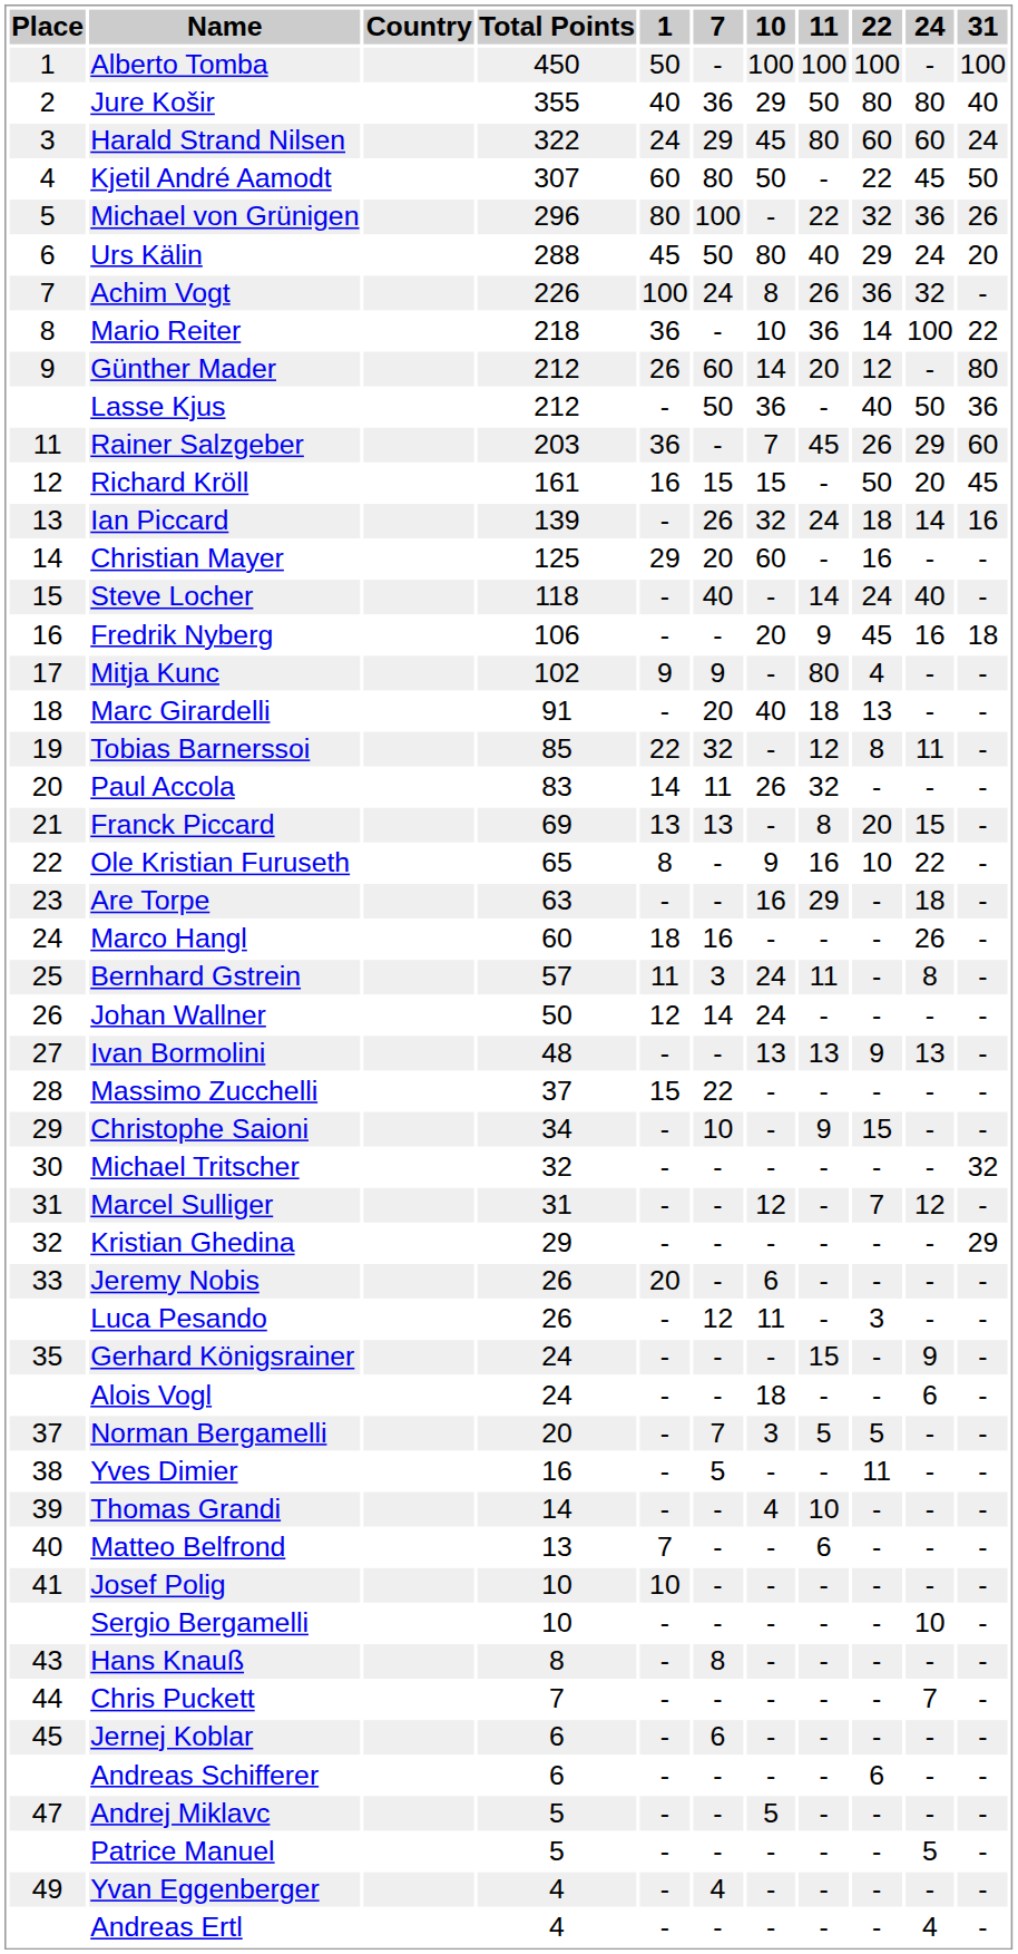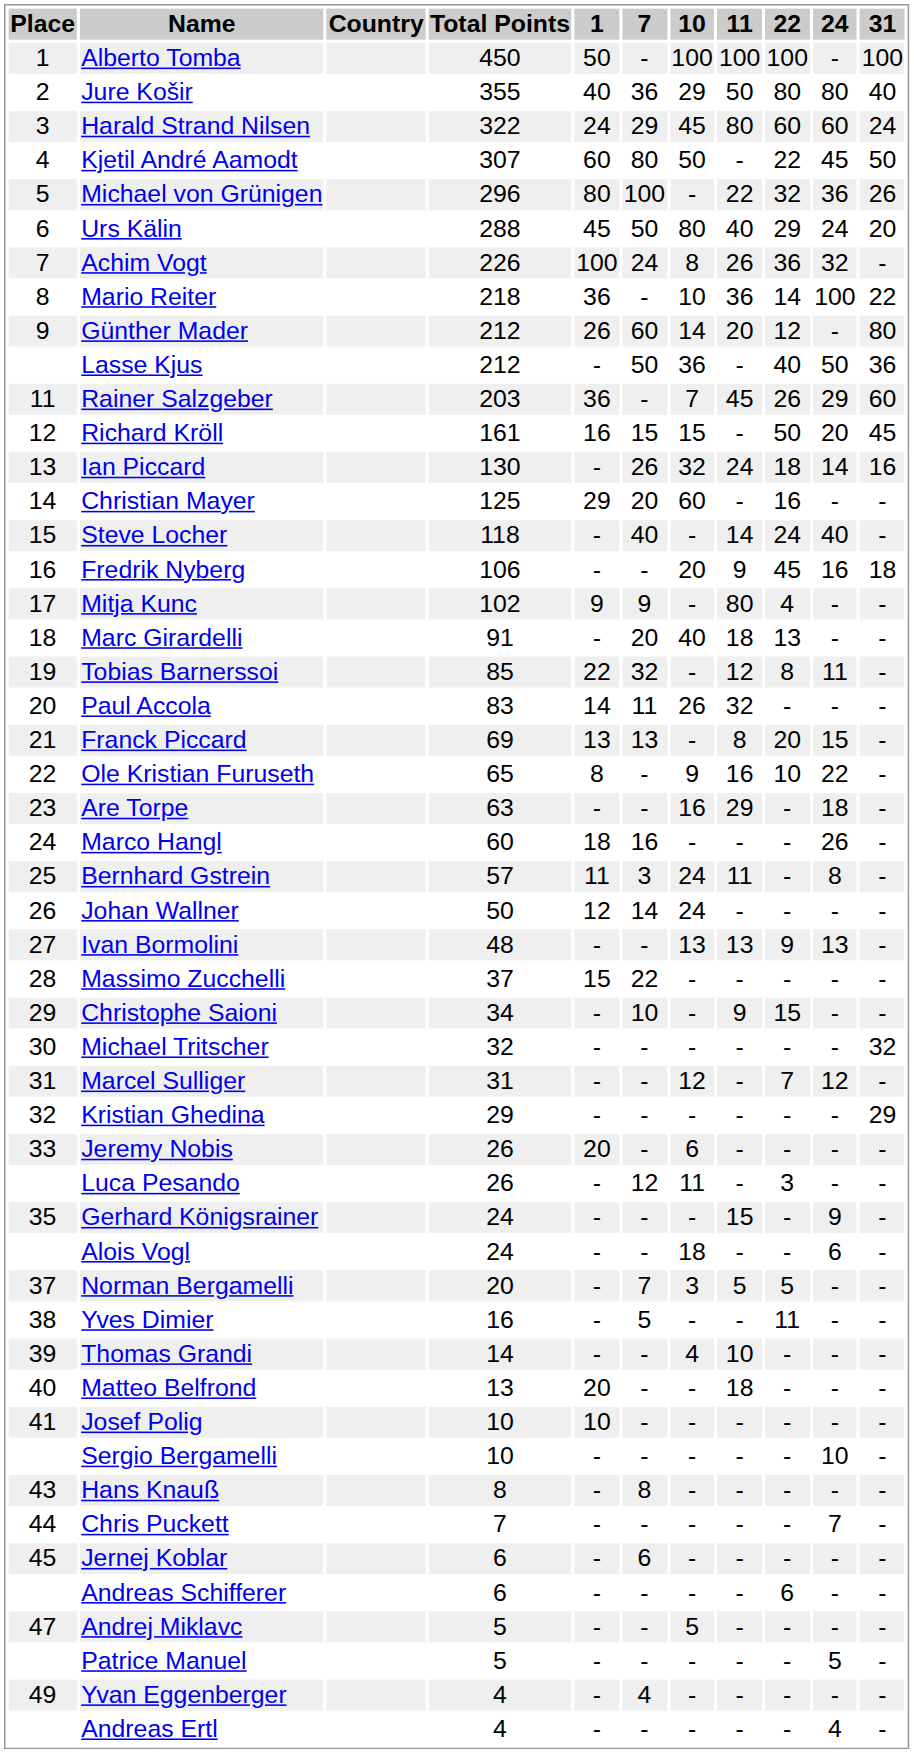Ian Piccard | Total Points: 139 -> 130
Matteo Belfrond | 1: 7 -> 20
Matteo Belfrond | 11: 6 -> 18
